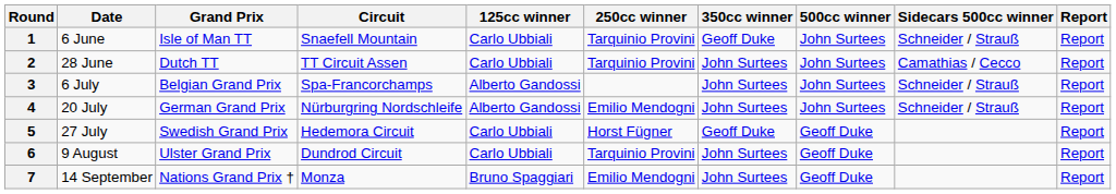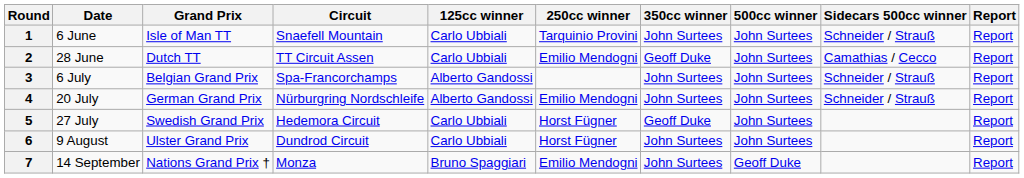1 | 350cc winner: Geoff Duke -> John Surtees
2 | 250cc winner: Tarquinio Provini -> Emilio Mendogni
2 | 350cc winner: John Surtees -> Geoff Duke
5 | 500cc winner: Geoff Duke -> John Surtees
6 | 250cc winner: Tarquinio Provini -> Horst Fügner
6 | 500cc winner: Geoff Duke -> John Surtees
